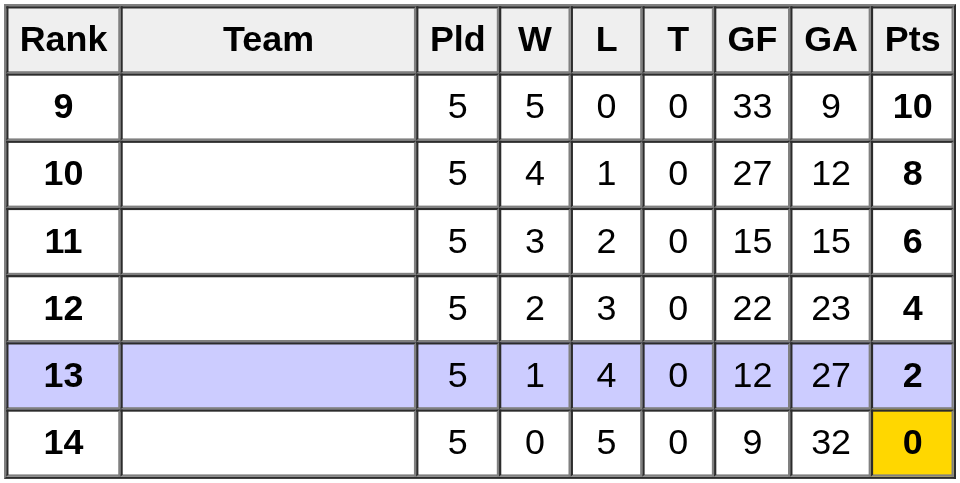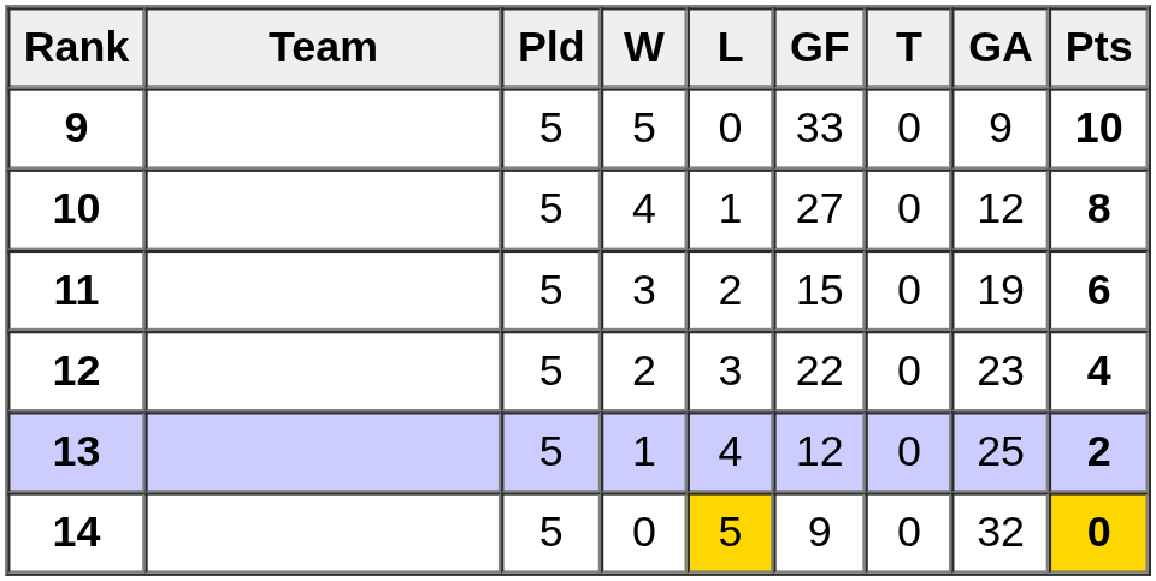columns swapped: T <-> GF
11 | GA: 15 -> 19
13 | GA: 27 -> 25
14 | L: no background -> gold background
